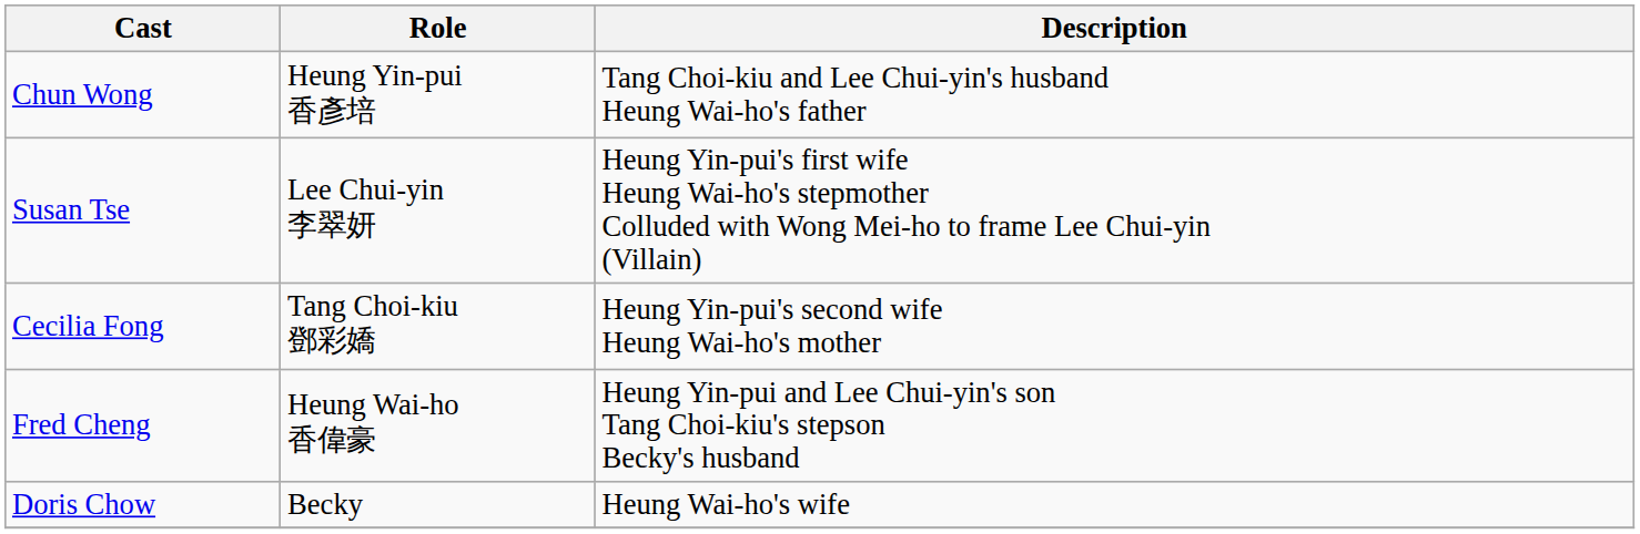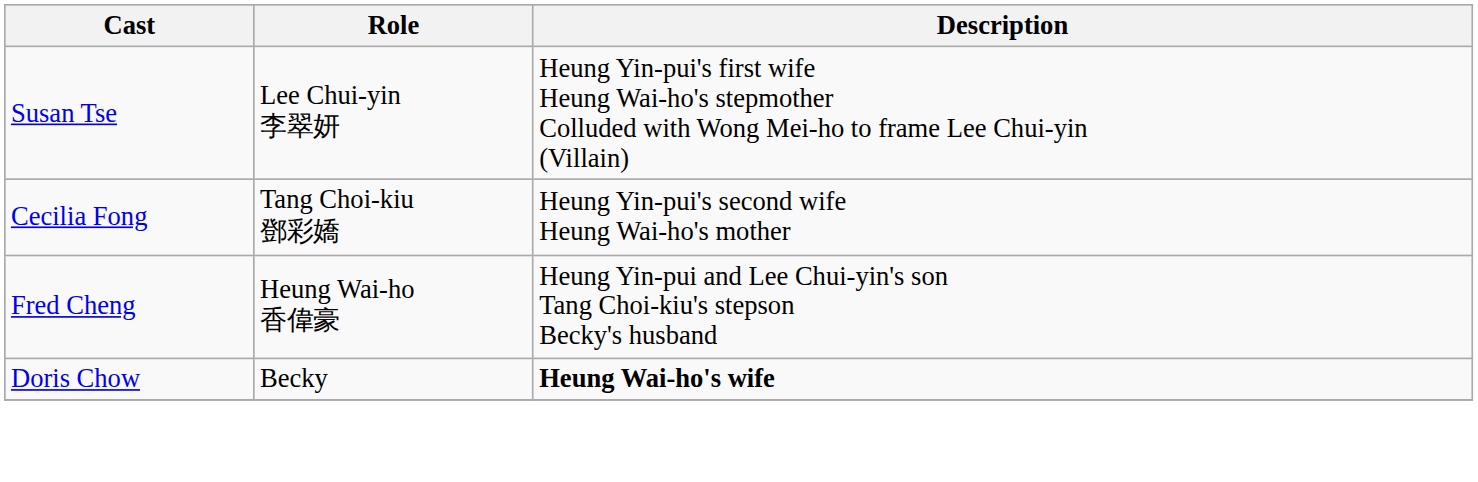- row: Chun Wong | Heung Yin-pui 香彥培 | Tang Choi-kiu and Lee Chui-yin's husband Heung Wai-ho's father
Doris Chow | Description: normal -> bold
